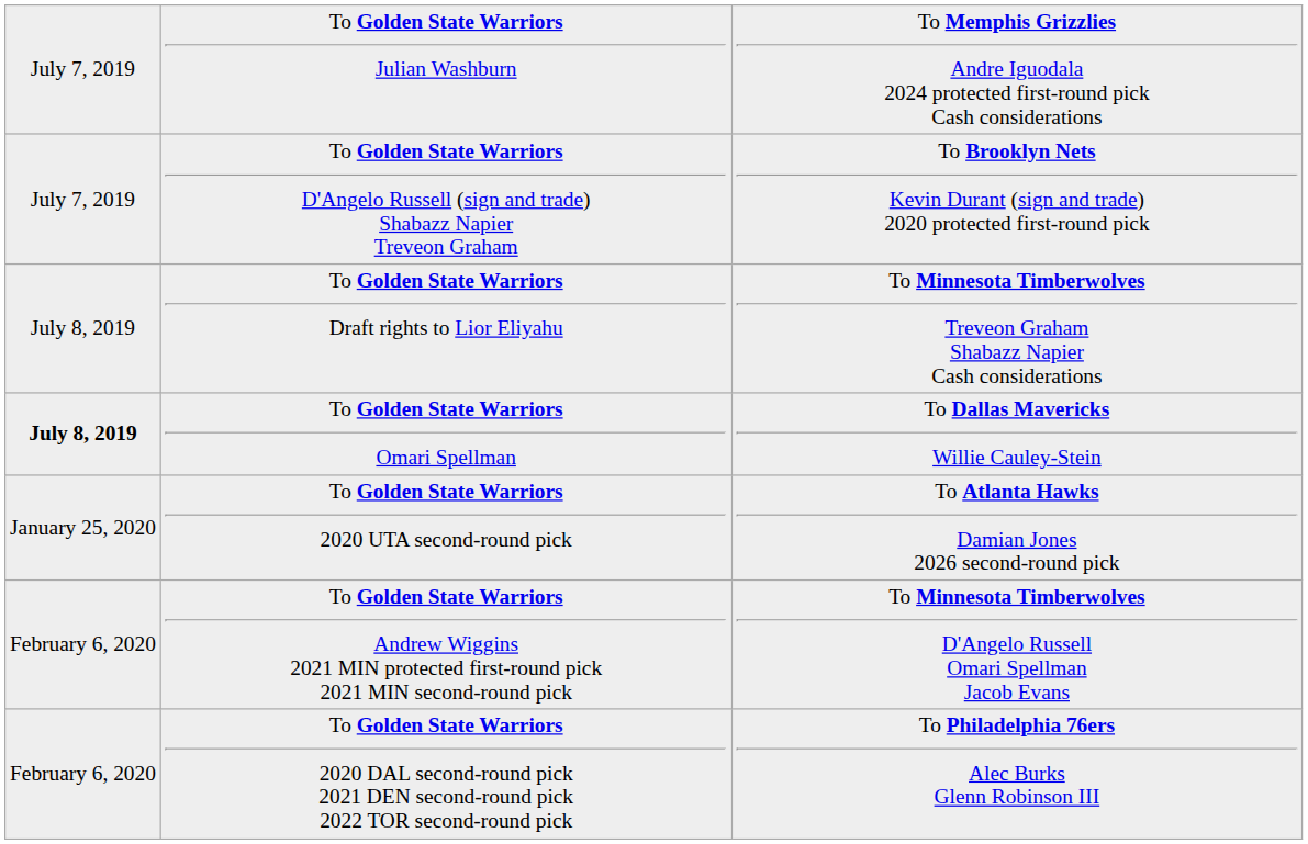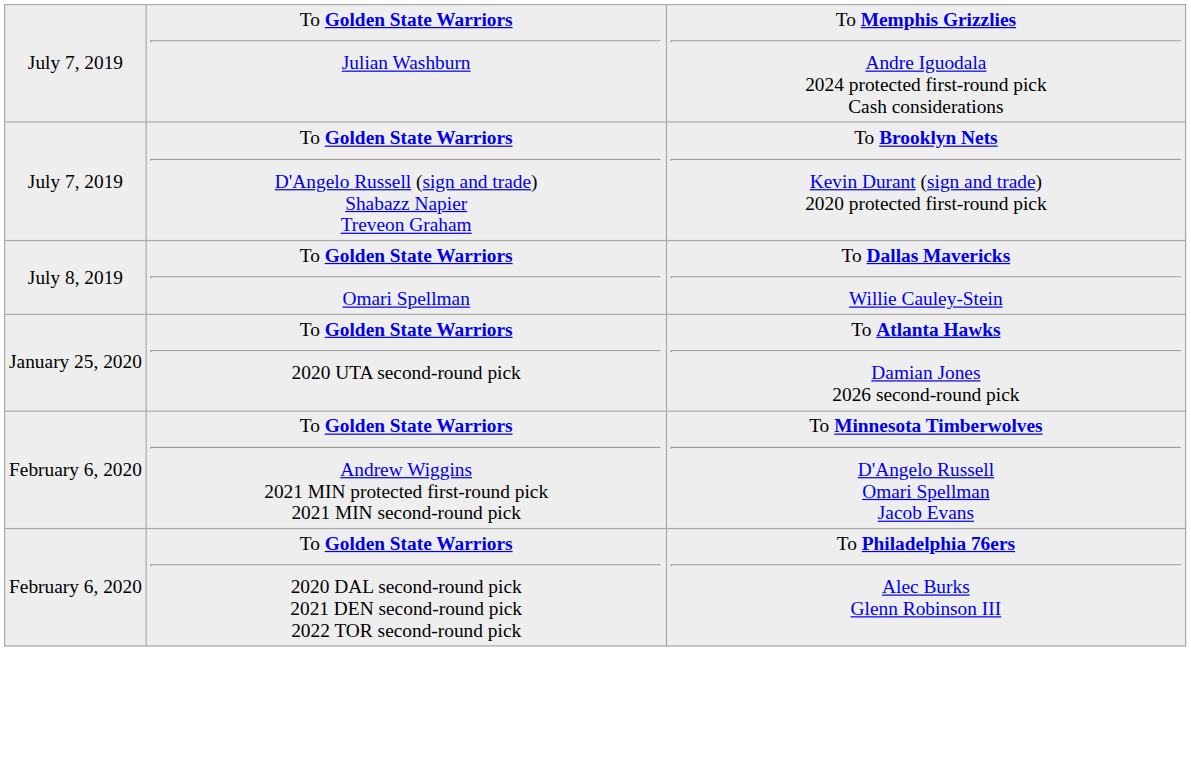- row: July 8, 2019 | To Golden State Warriors Draft rights to Lior Eliyahu | To Minnesota Timberwolves Treveon Graham Shabazz Napier Cash considerations
To Golden State Warriors Omari Spellman | column 1: bold -> normal
